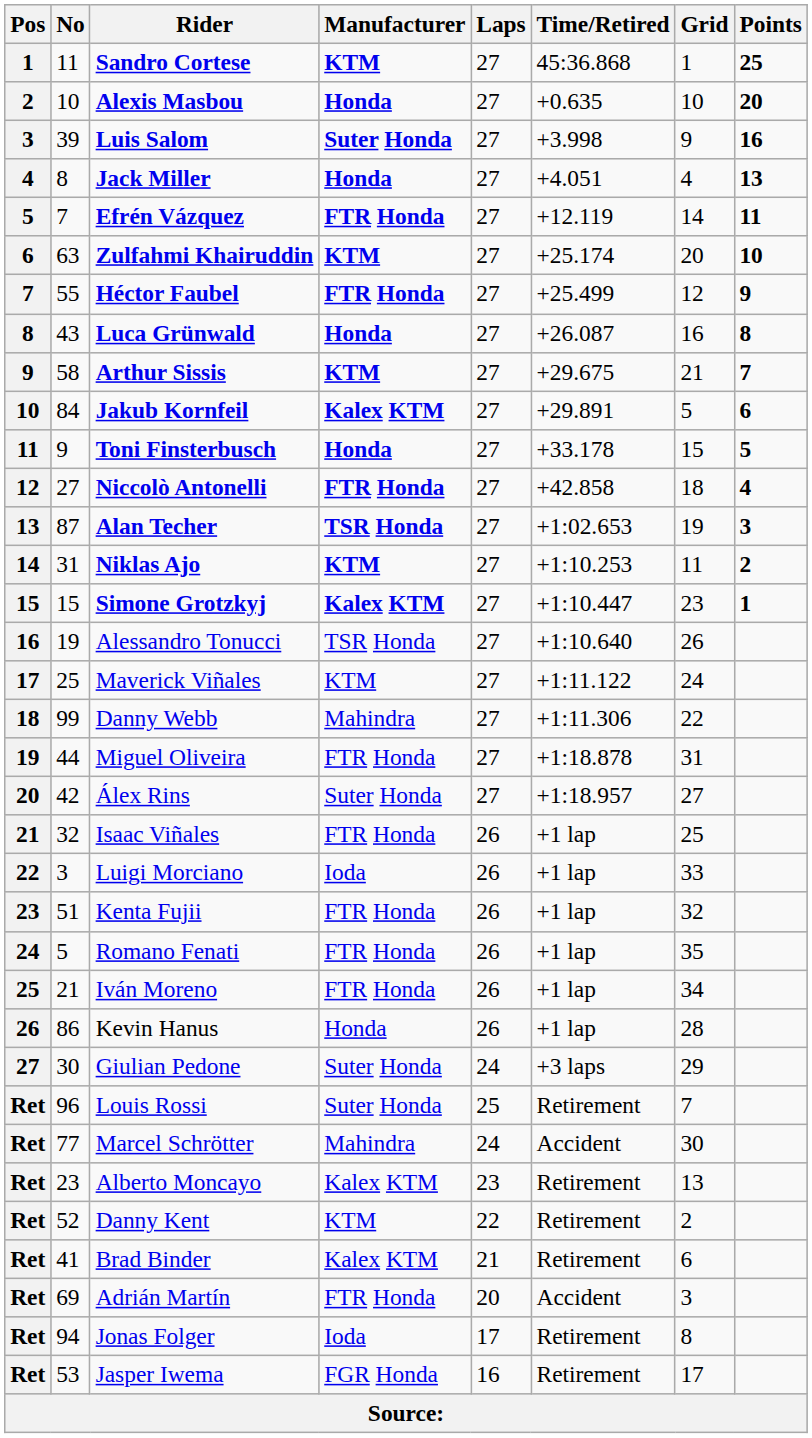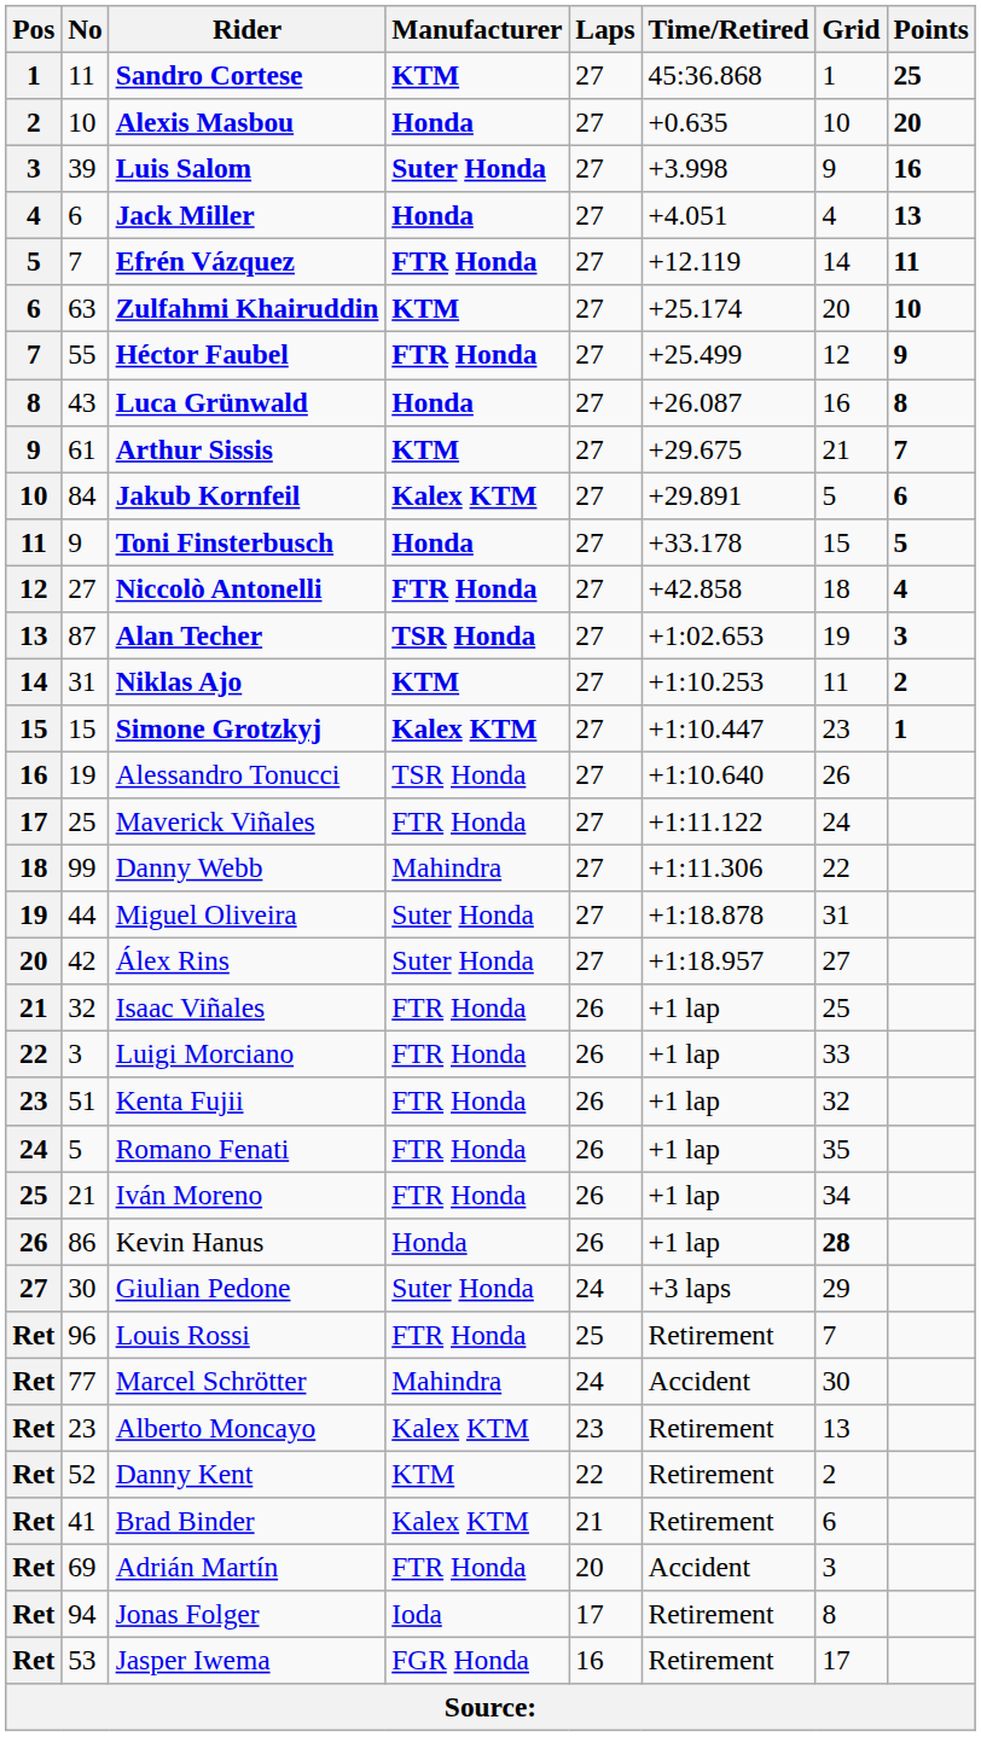Jack Miller | No: 8 -> 6
Arthur Sissis | No: 58 -> 61
Maverick Viñales | Manufacturer: KTM -> FTR Honda
Miguel Oliveira | Manufacturer: FTR Honda -> Suter Honda
Luigi Morciano | Manufacturer: Ioda -> FTR Honda
Kevin Hanus | Grid: normal -> bold
Louis Rossi | Manufacturer: Suter Honda -> FTR Honda
